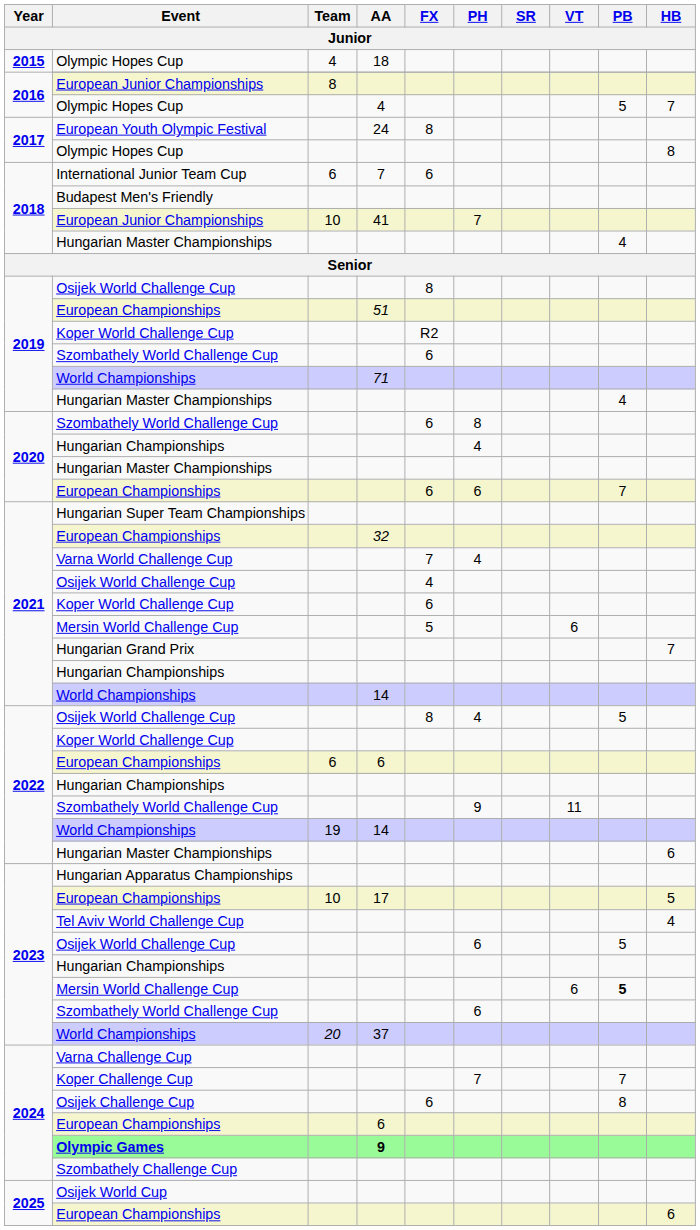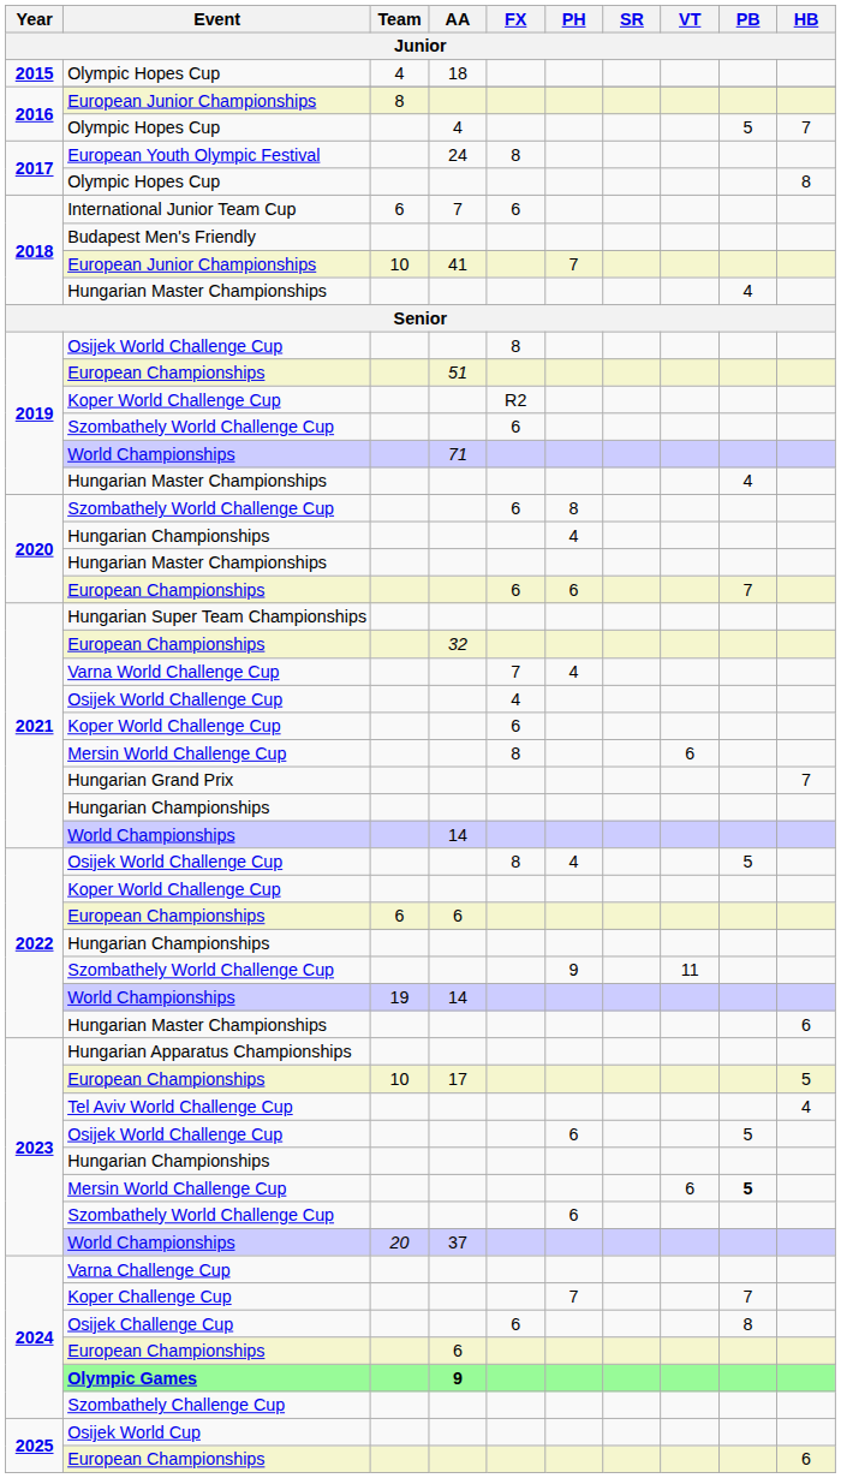2021 / Mersin World Challenge Cup | FX: 5 -> 8
